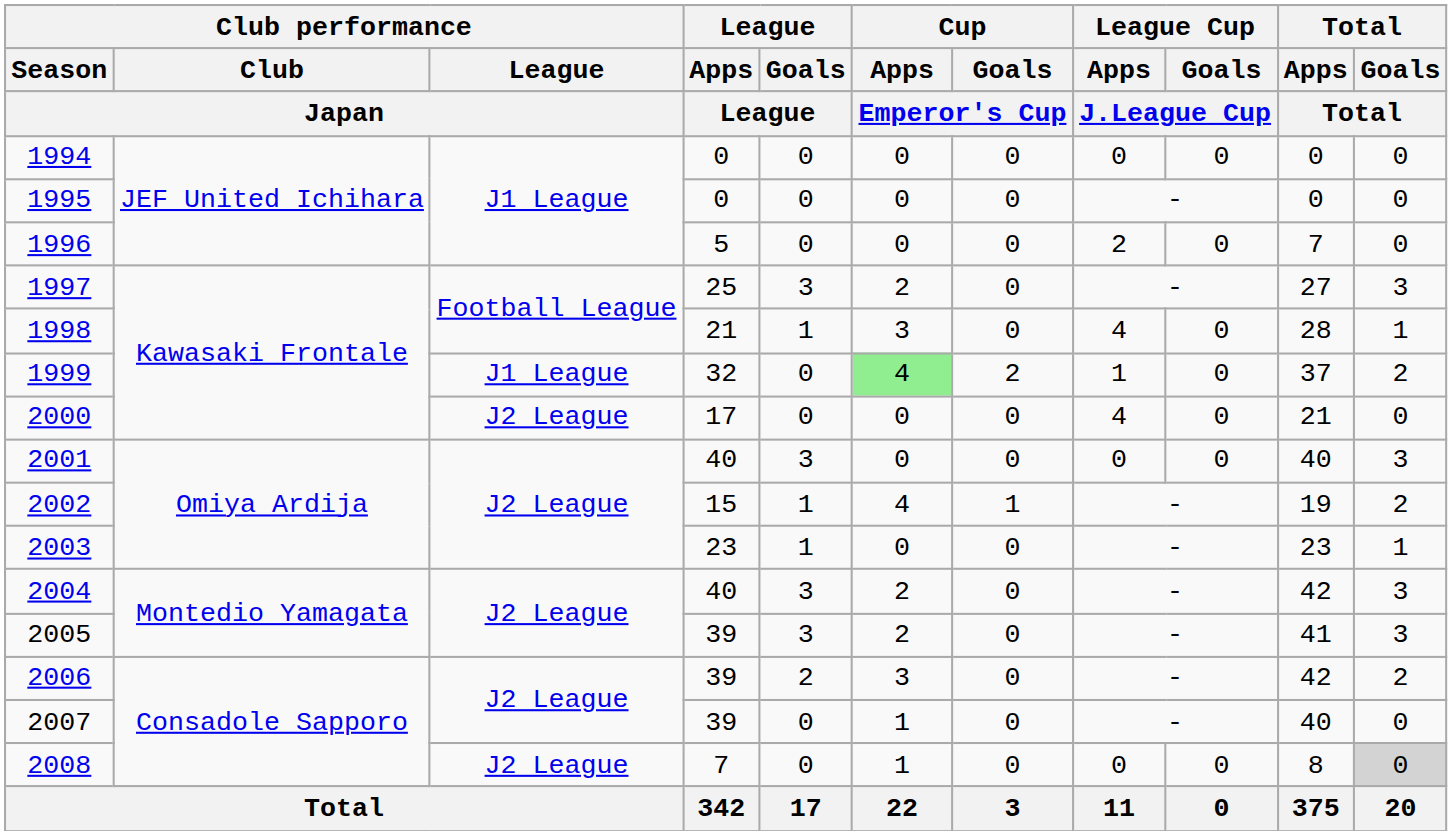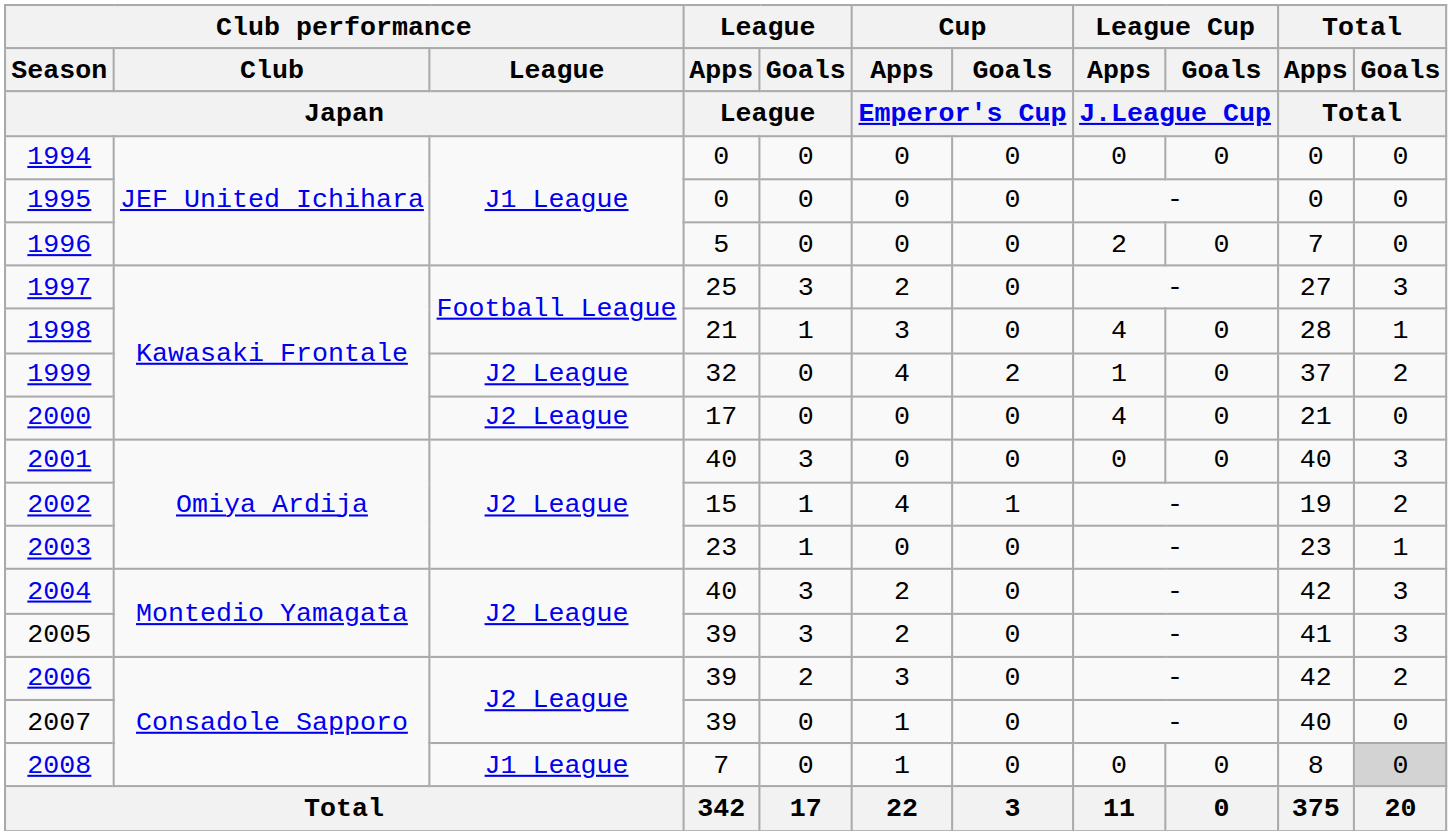1999 | Club performance / League / Japan: J1 League -> J2 League
1999 | Cup / Apps / Emperor's Cup: lightgreen background -> no background
2008 | Club performance / League / Japan: J2 League -> J1 League
